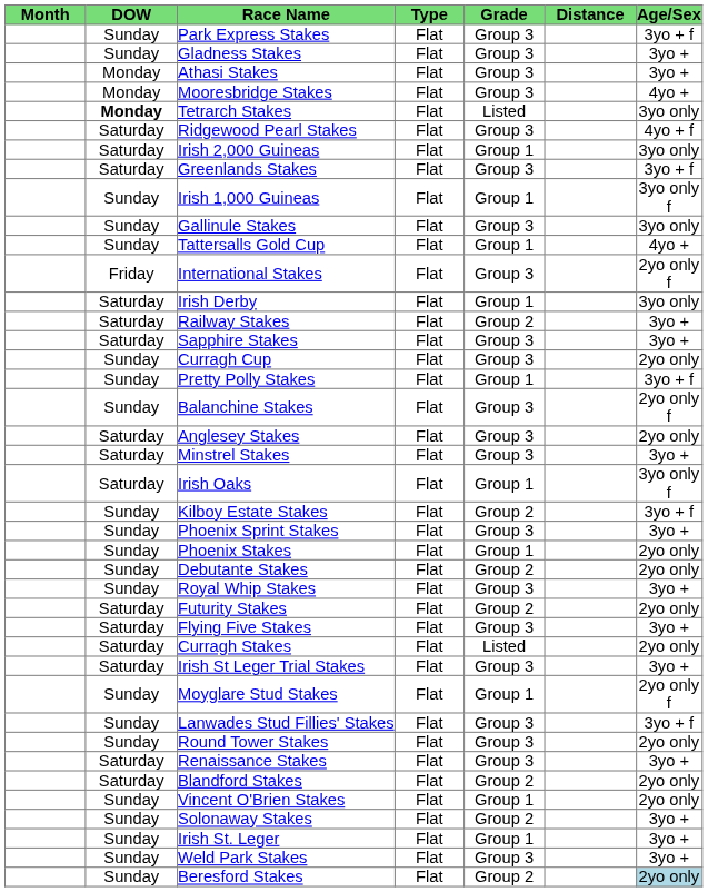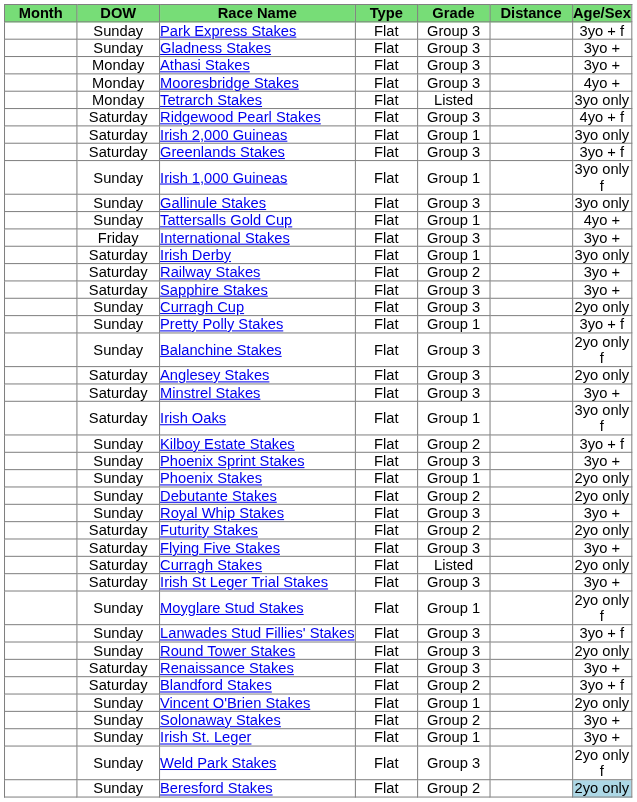Tetrarch Stakes | DOW: bold -> normal
International Stakes | Age/Sex: 2yo only f -> 3yo +
Blandford Stakes | Age/Sex: 2yo only -> 3yo + f
Weld Park Stakes | Age/Sex: 3yo + -> 2yo only f
